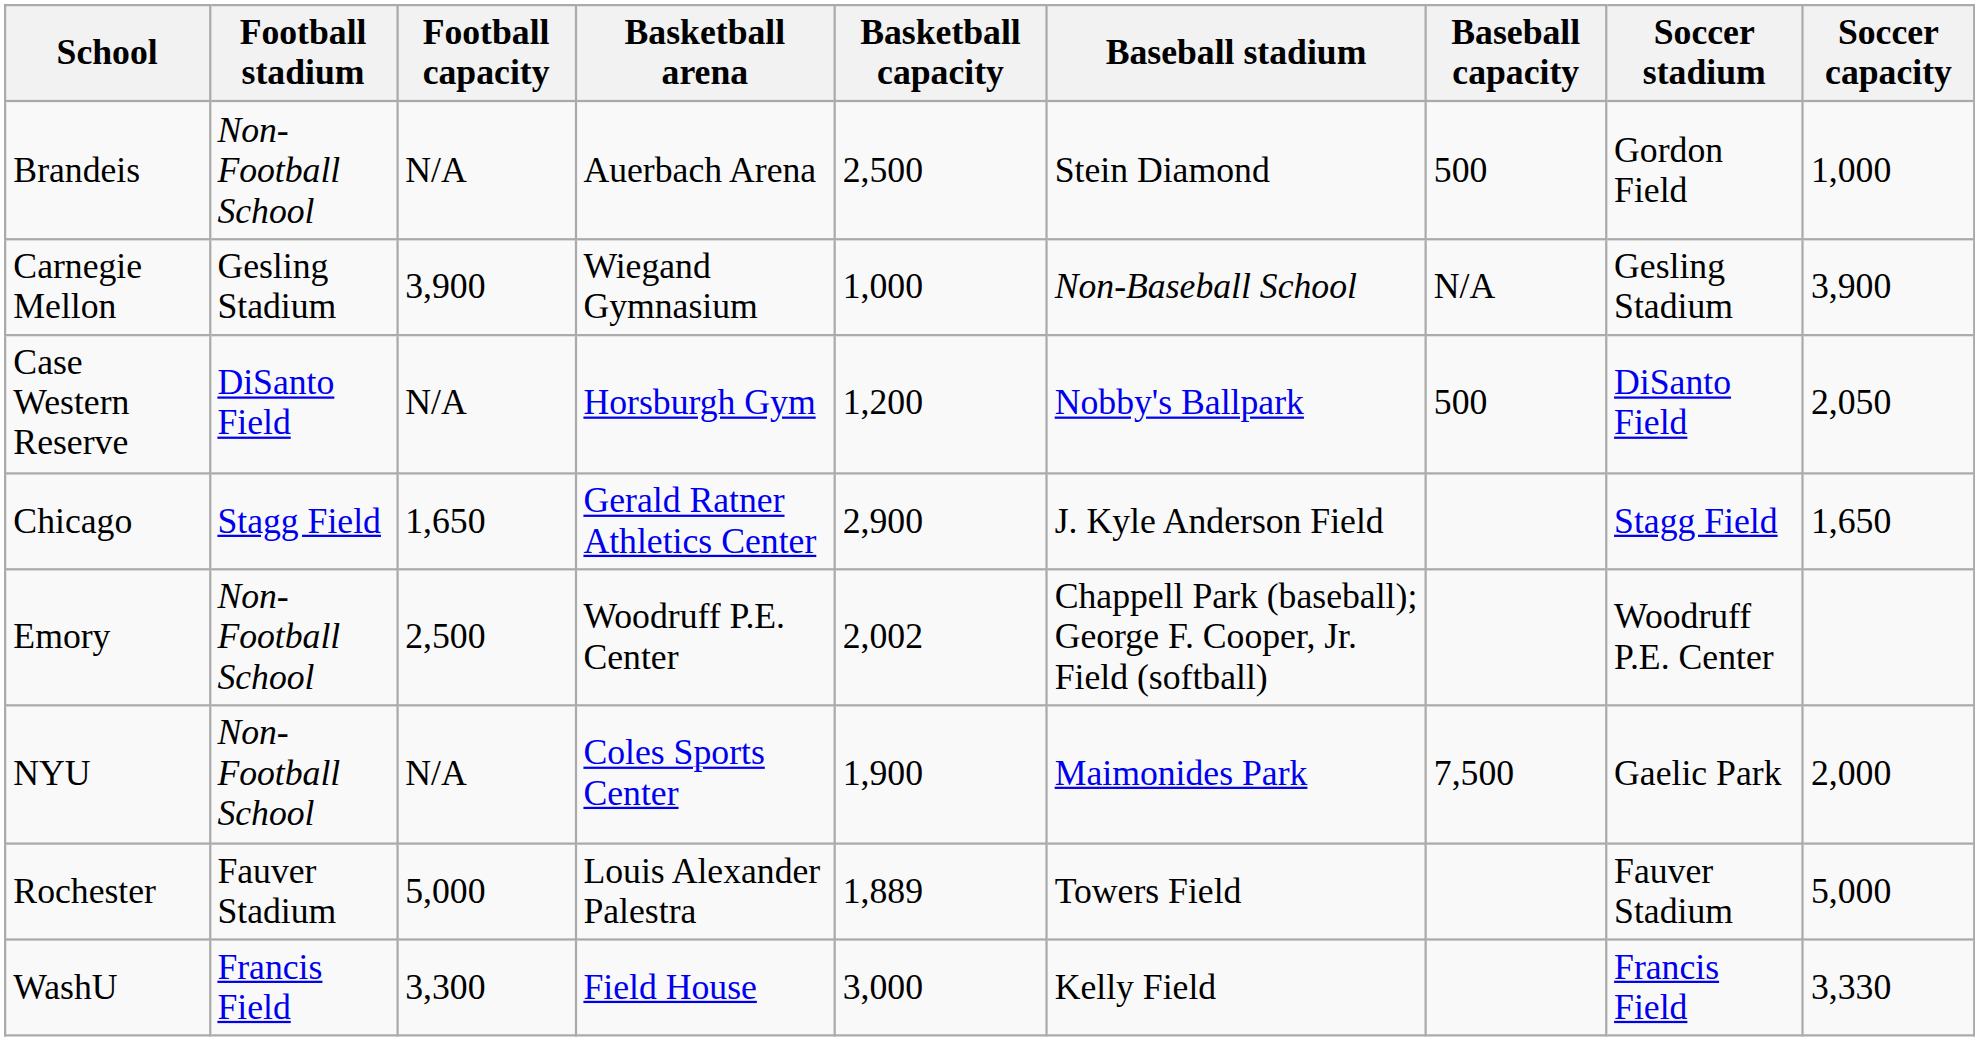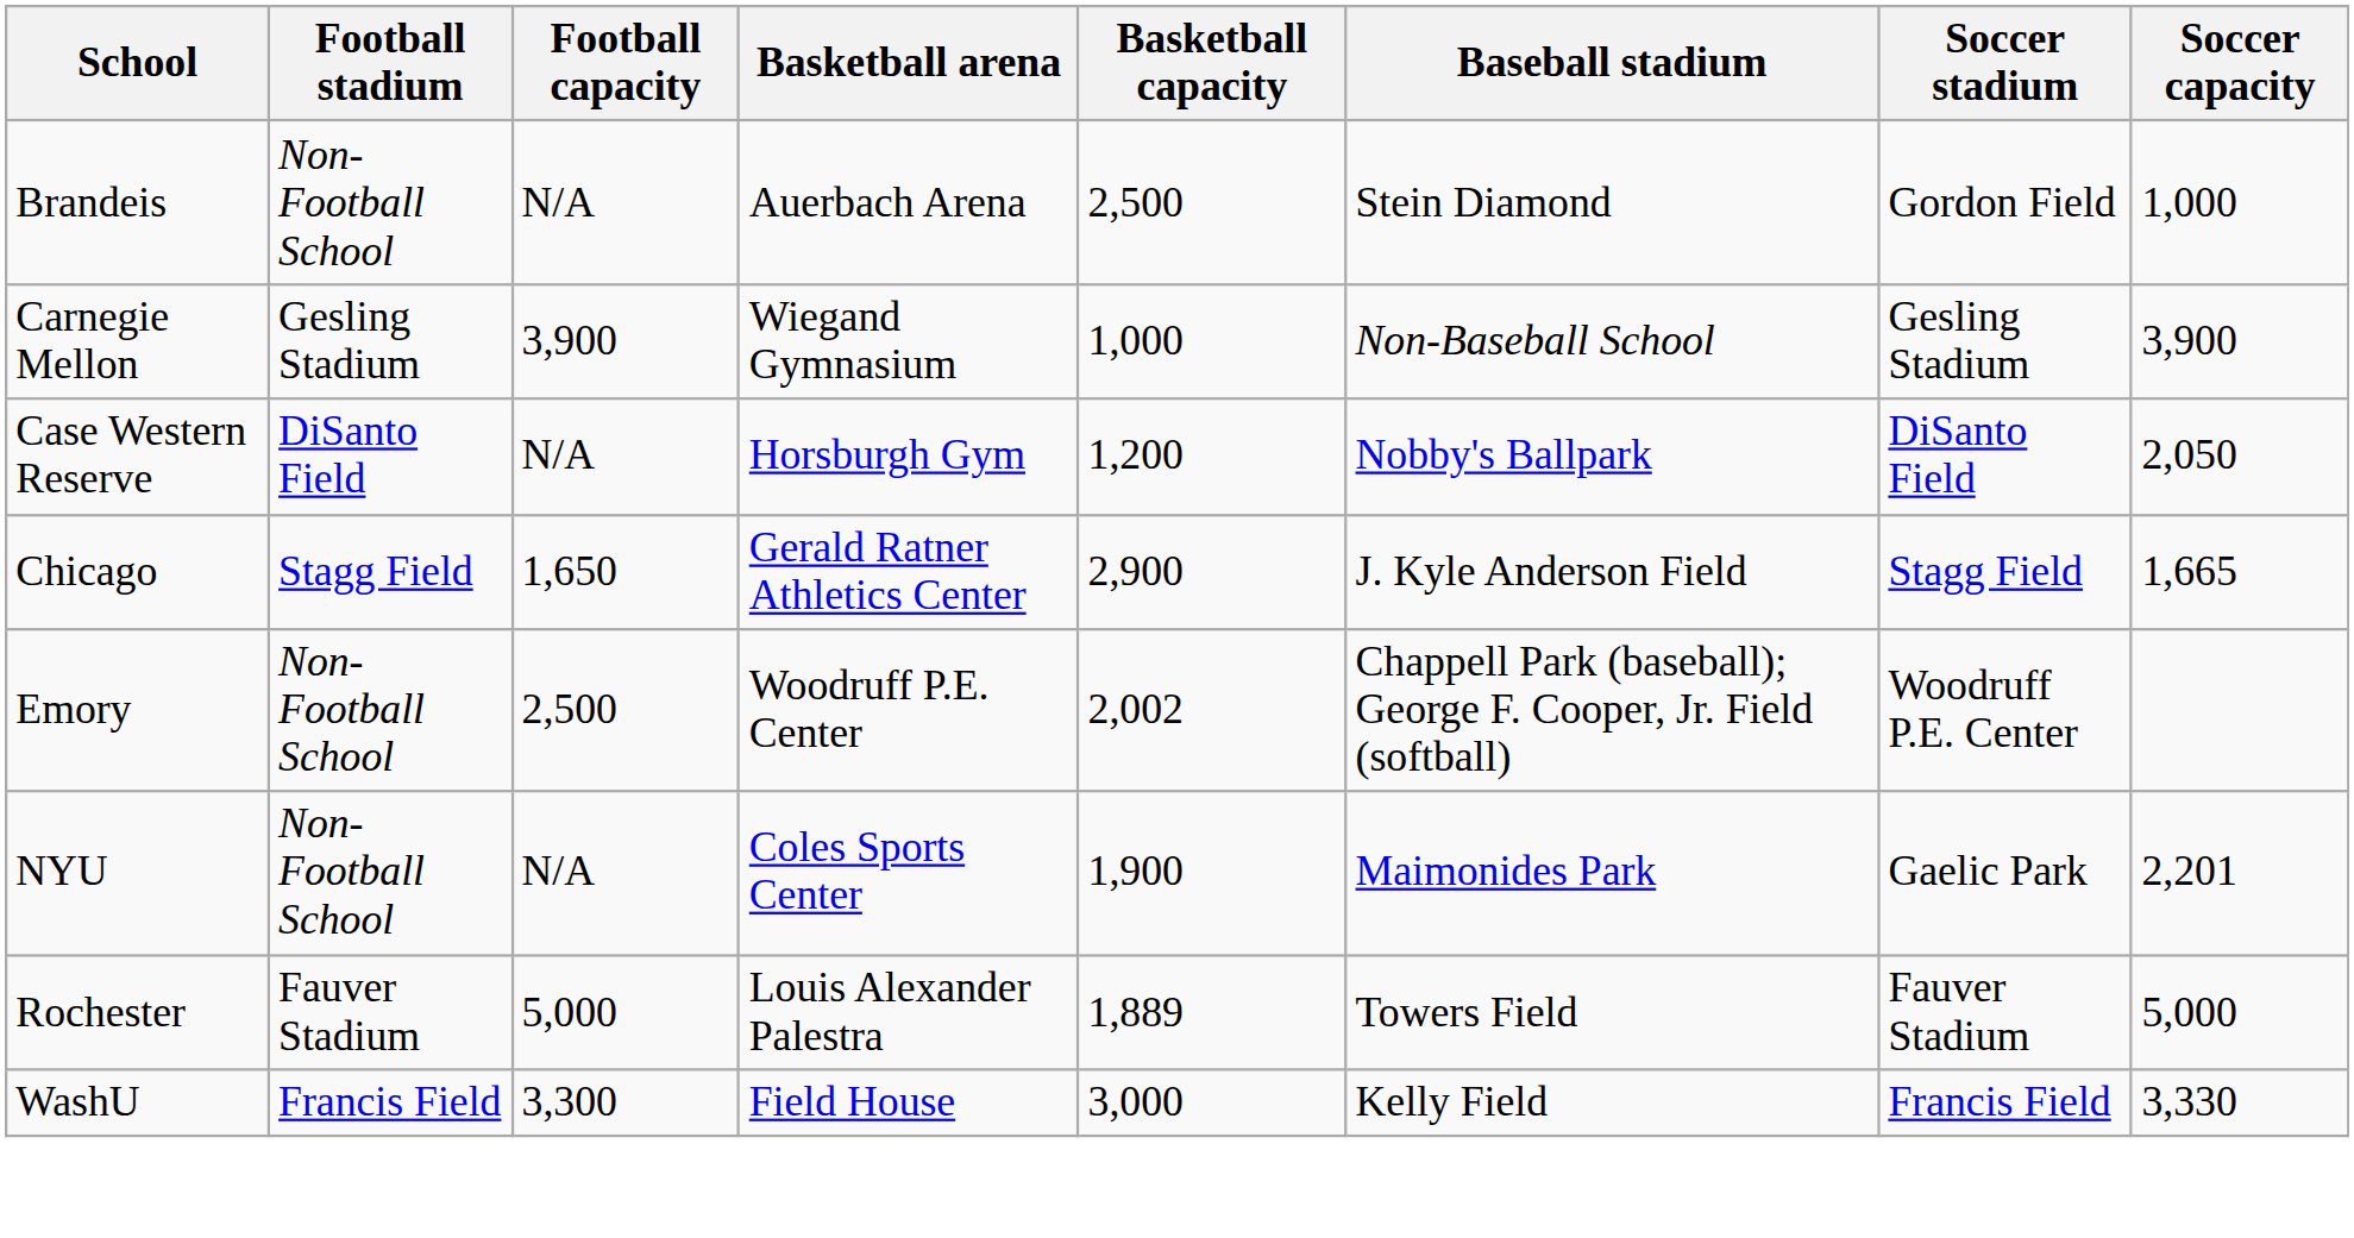- column: Baseball capacity | 500 | N/A | 500 | 7,500
Chicago | Soccer capacity: 1,650 -> 1,665
NYU | Soccer capacity: 2,000 -> 2,201
